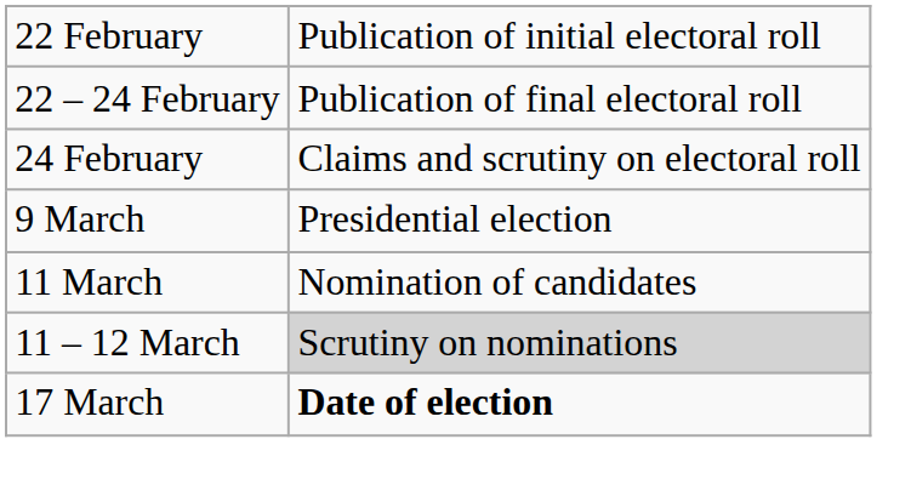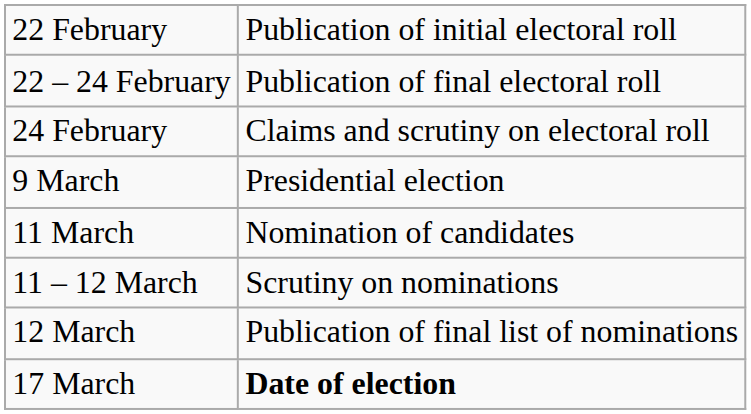11 – 12 March | column 2: lightgrey background -> no background
+ row: 12 March | Publication of final list of nominations
